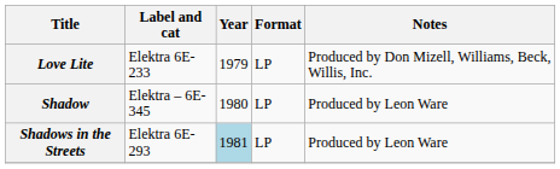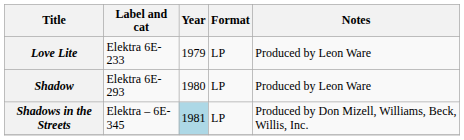Love Lite | Notes: Produced by Don Mizell, Williams, Beck, Willis, Inc. -> Produced by Leon Ware
Shadow | Label and cat: Elektra – 6E-345 -> Elektra 6E-293
Shadows in the Streets | Label and cat: Elektra 6E-293 -> Elektra – 6E-345
Shadows in the Streets | Notes: Produced by Leon Ware -> Produced by Don Mizell, Williams, Beck, Willis, Inc.
